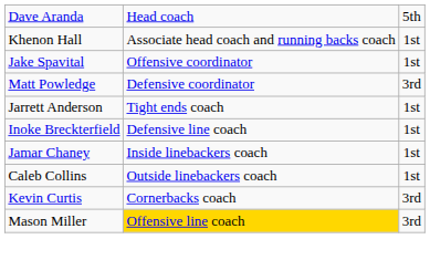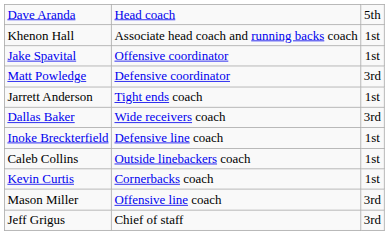+ row: Dallas Baker | Wide receivers coach | 3rd
- row: Jamar Chaney | Inside linebackers coach | 1st
Kevin Curtis | column 3: 3rd -> 1st
Mason Miller | column 2: gold background -> no background
+ row: Jeff Grigus | Chief of staff | 3rd
